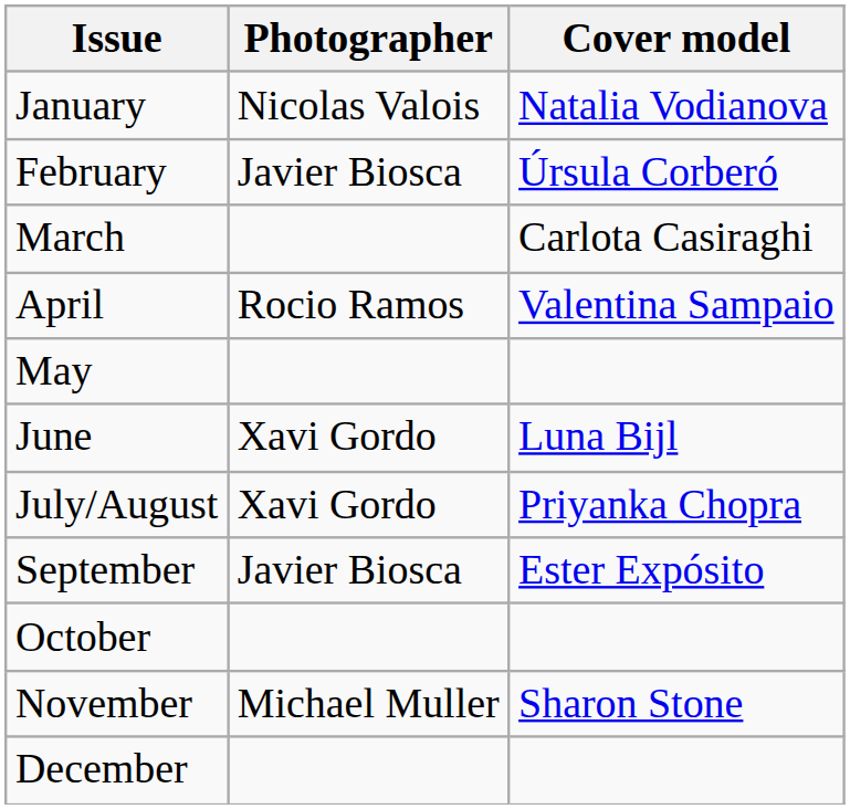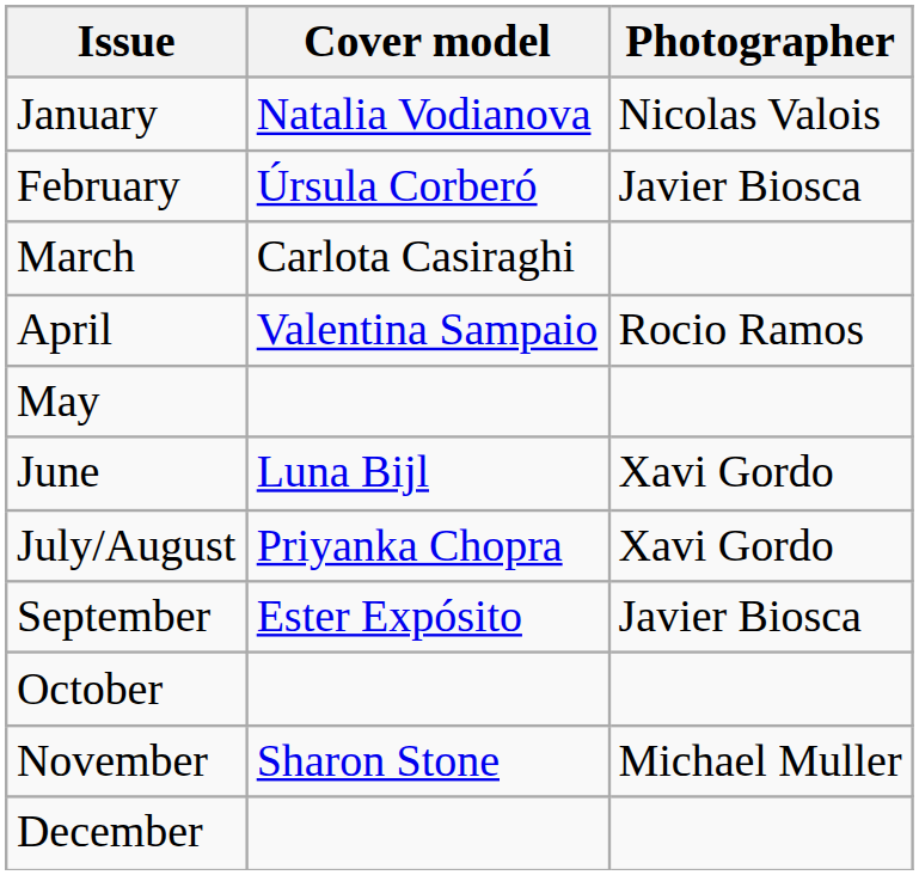columns swapped: Cover model <-> Photographer
